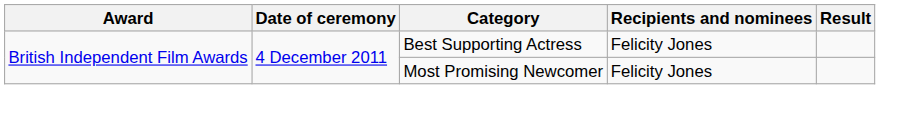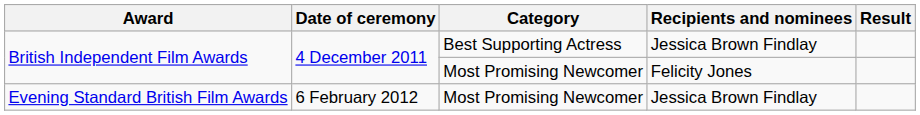British Independent Film Awards / Best Supporting Actress | Recipients and nominees: Felicity Jones -> Jessica Brown Findlay
+ row: Evening Standard British Film Awards | 6 February 2012 | Most Promising Newcomer | Jessica Brown Findlay
